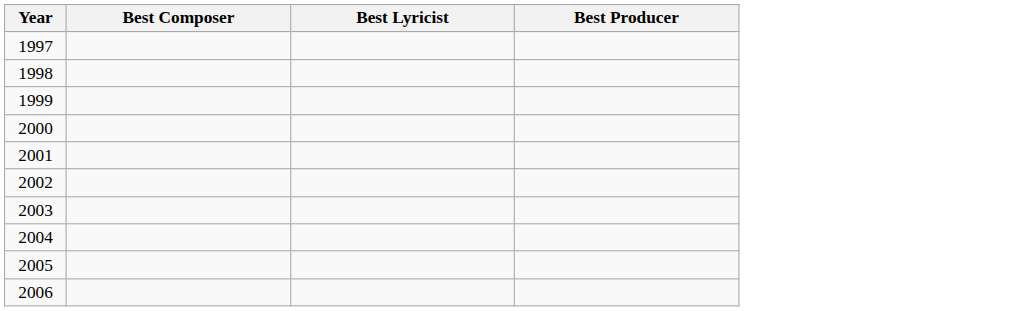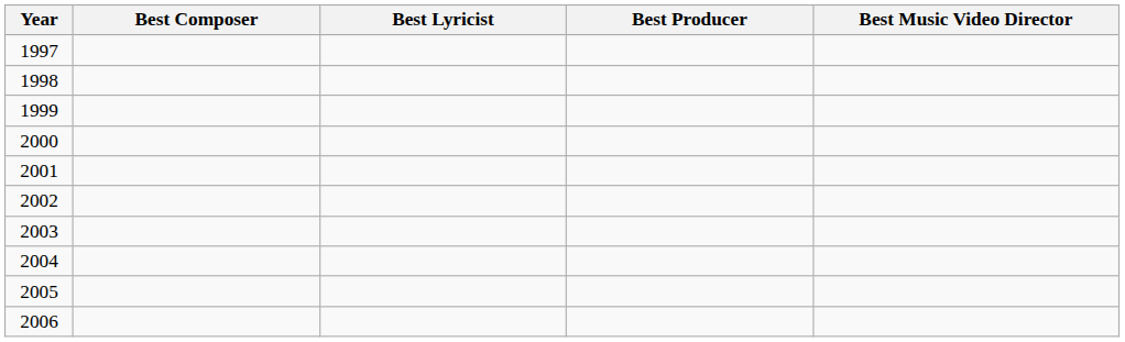+ column: Best Music Video Director
